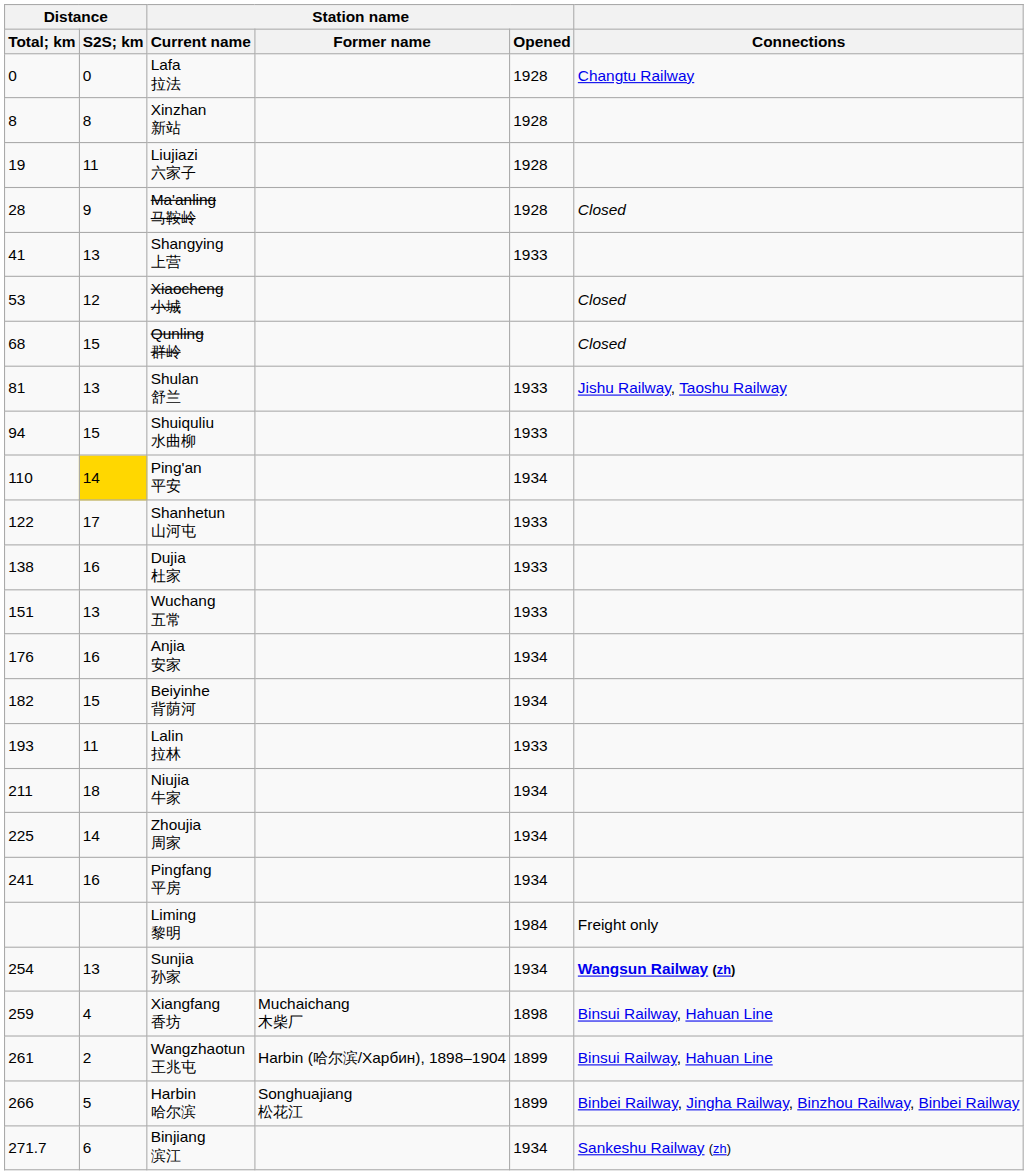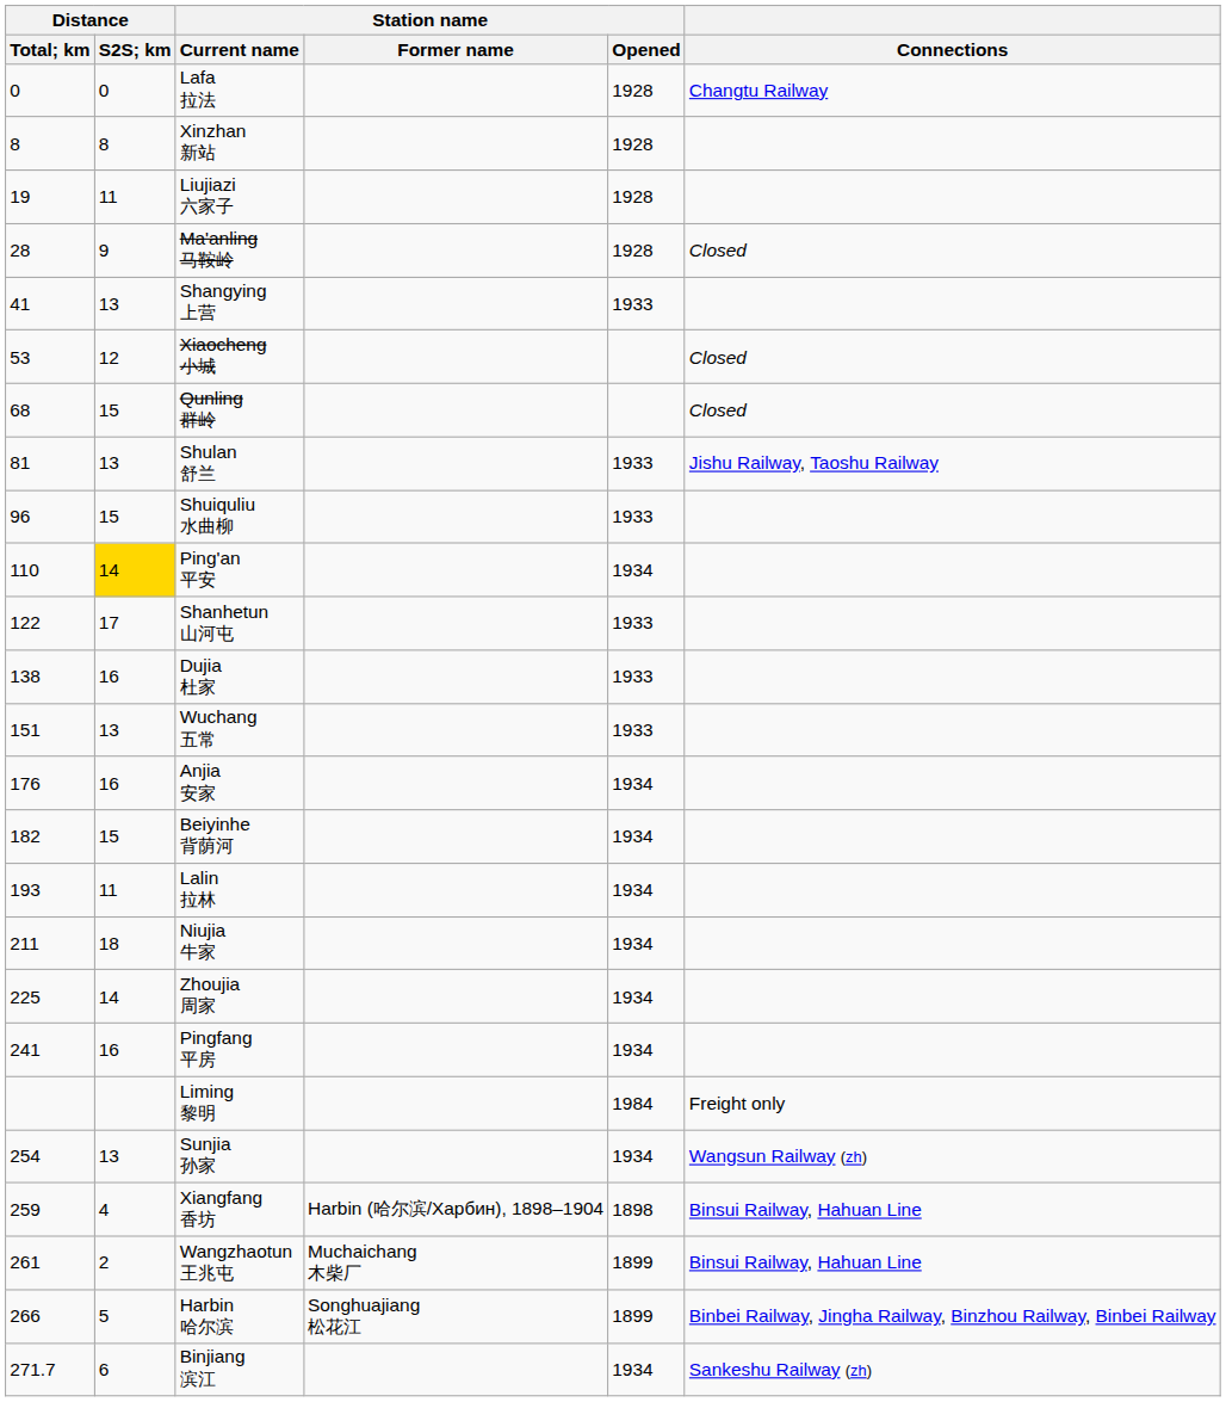Shuiquliu 水曲柳 | Distance / Total; km: 94 -> 96
Lalin 拉林 | Station name / Opened: 1933 -> 1934
Sunjia 孙家 | Connections: bold -> normal
Xiangfang 香坊 | Station name / Former name: Muchaichang 木柴厂 -> Harbin (哈尔滨/Харбин), 1898–1904
Wangzhaotun 王兆屯 | Station name / Former name: Harbin (哈尔滨/Харбин), 1898–1904 -> Muchaichang 木柴厂
